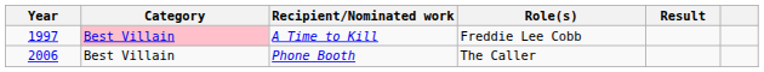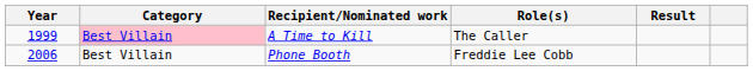A Time to Kill | Year: 1997 -> 1999
A Time to Kill | Role(s): Freddie Lee Cobb -> The Caller
Phone Booth | Role(s): The Caller -> Freddie Lee Cobb
